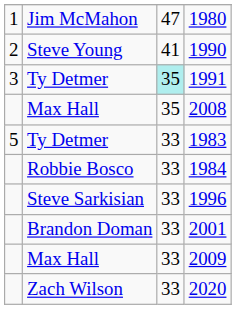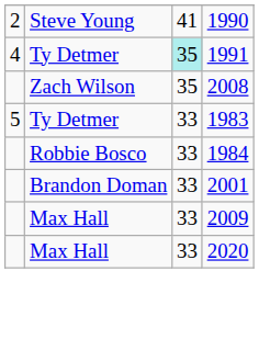- row: 1 | Jim McMahon | 47 | 1980
1991 | column 1: 3 -> 4
2008 | column 2: Max Hall -> Zach Wilson
- row: Steve Sarkisian | 33 | 1996
2020 | column 2: Zach Wilson -> Max Hall
